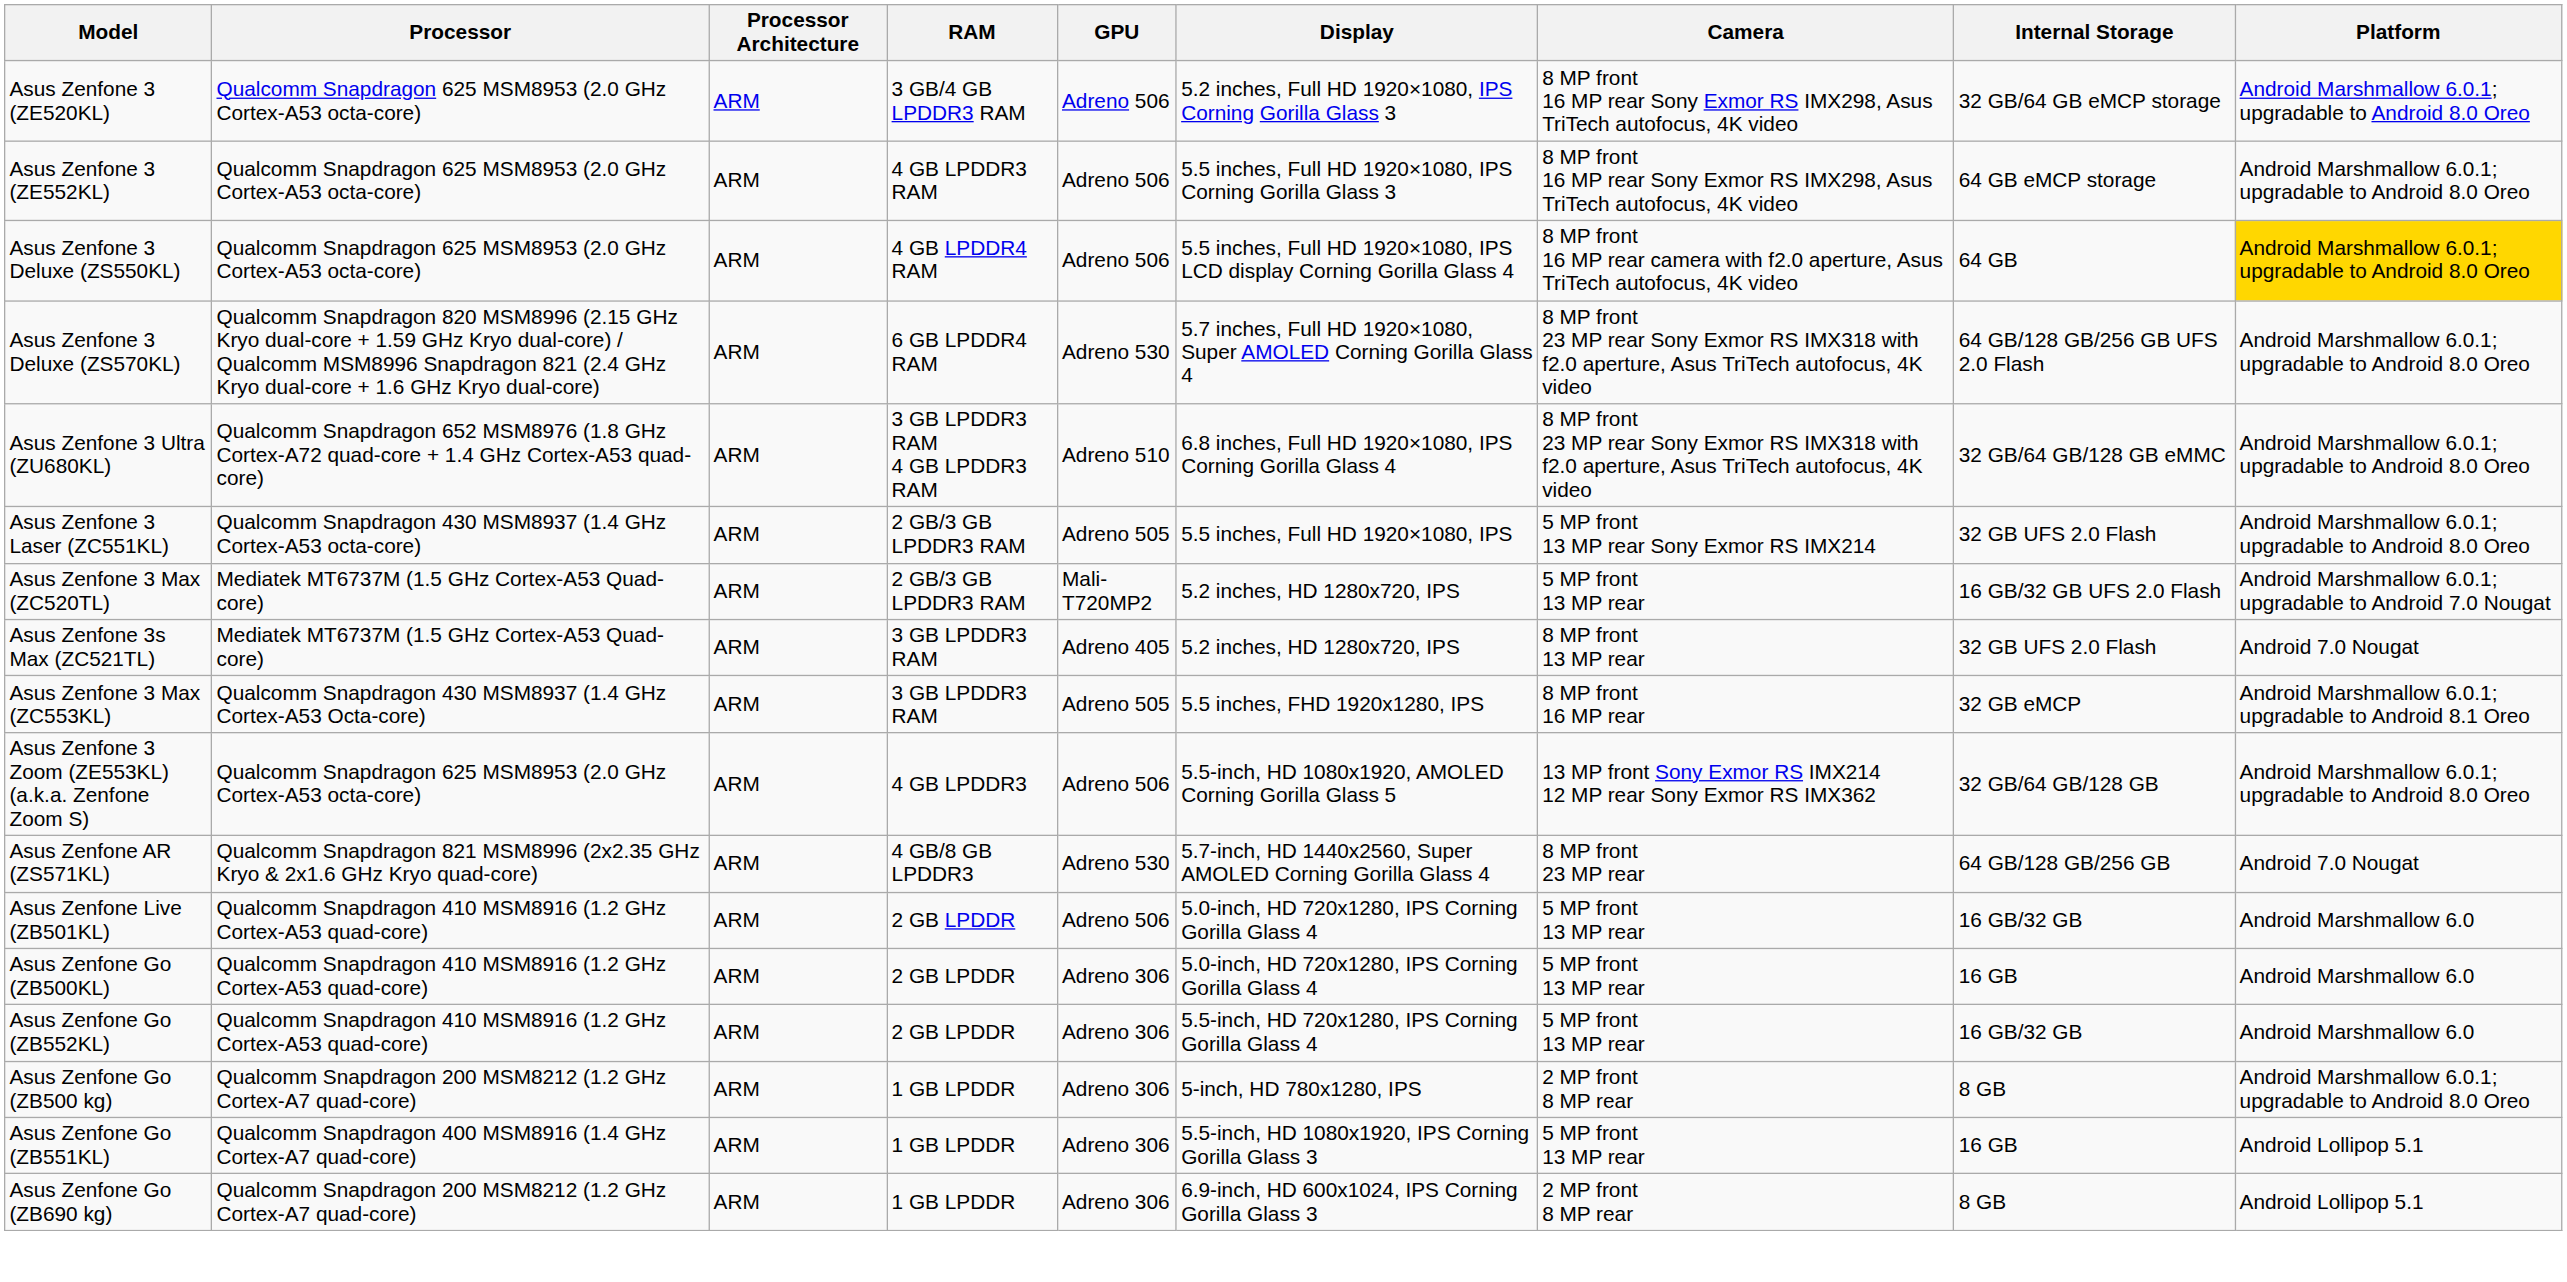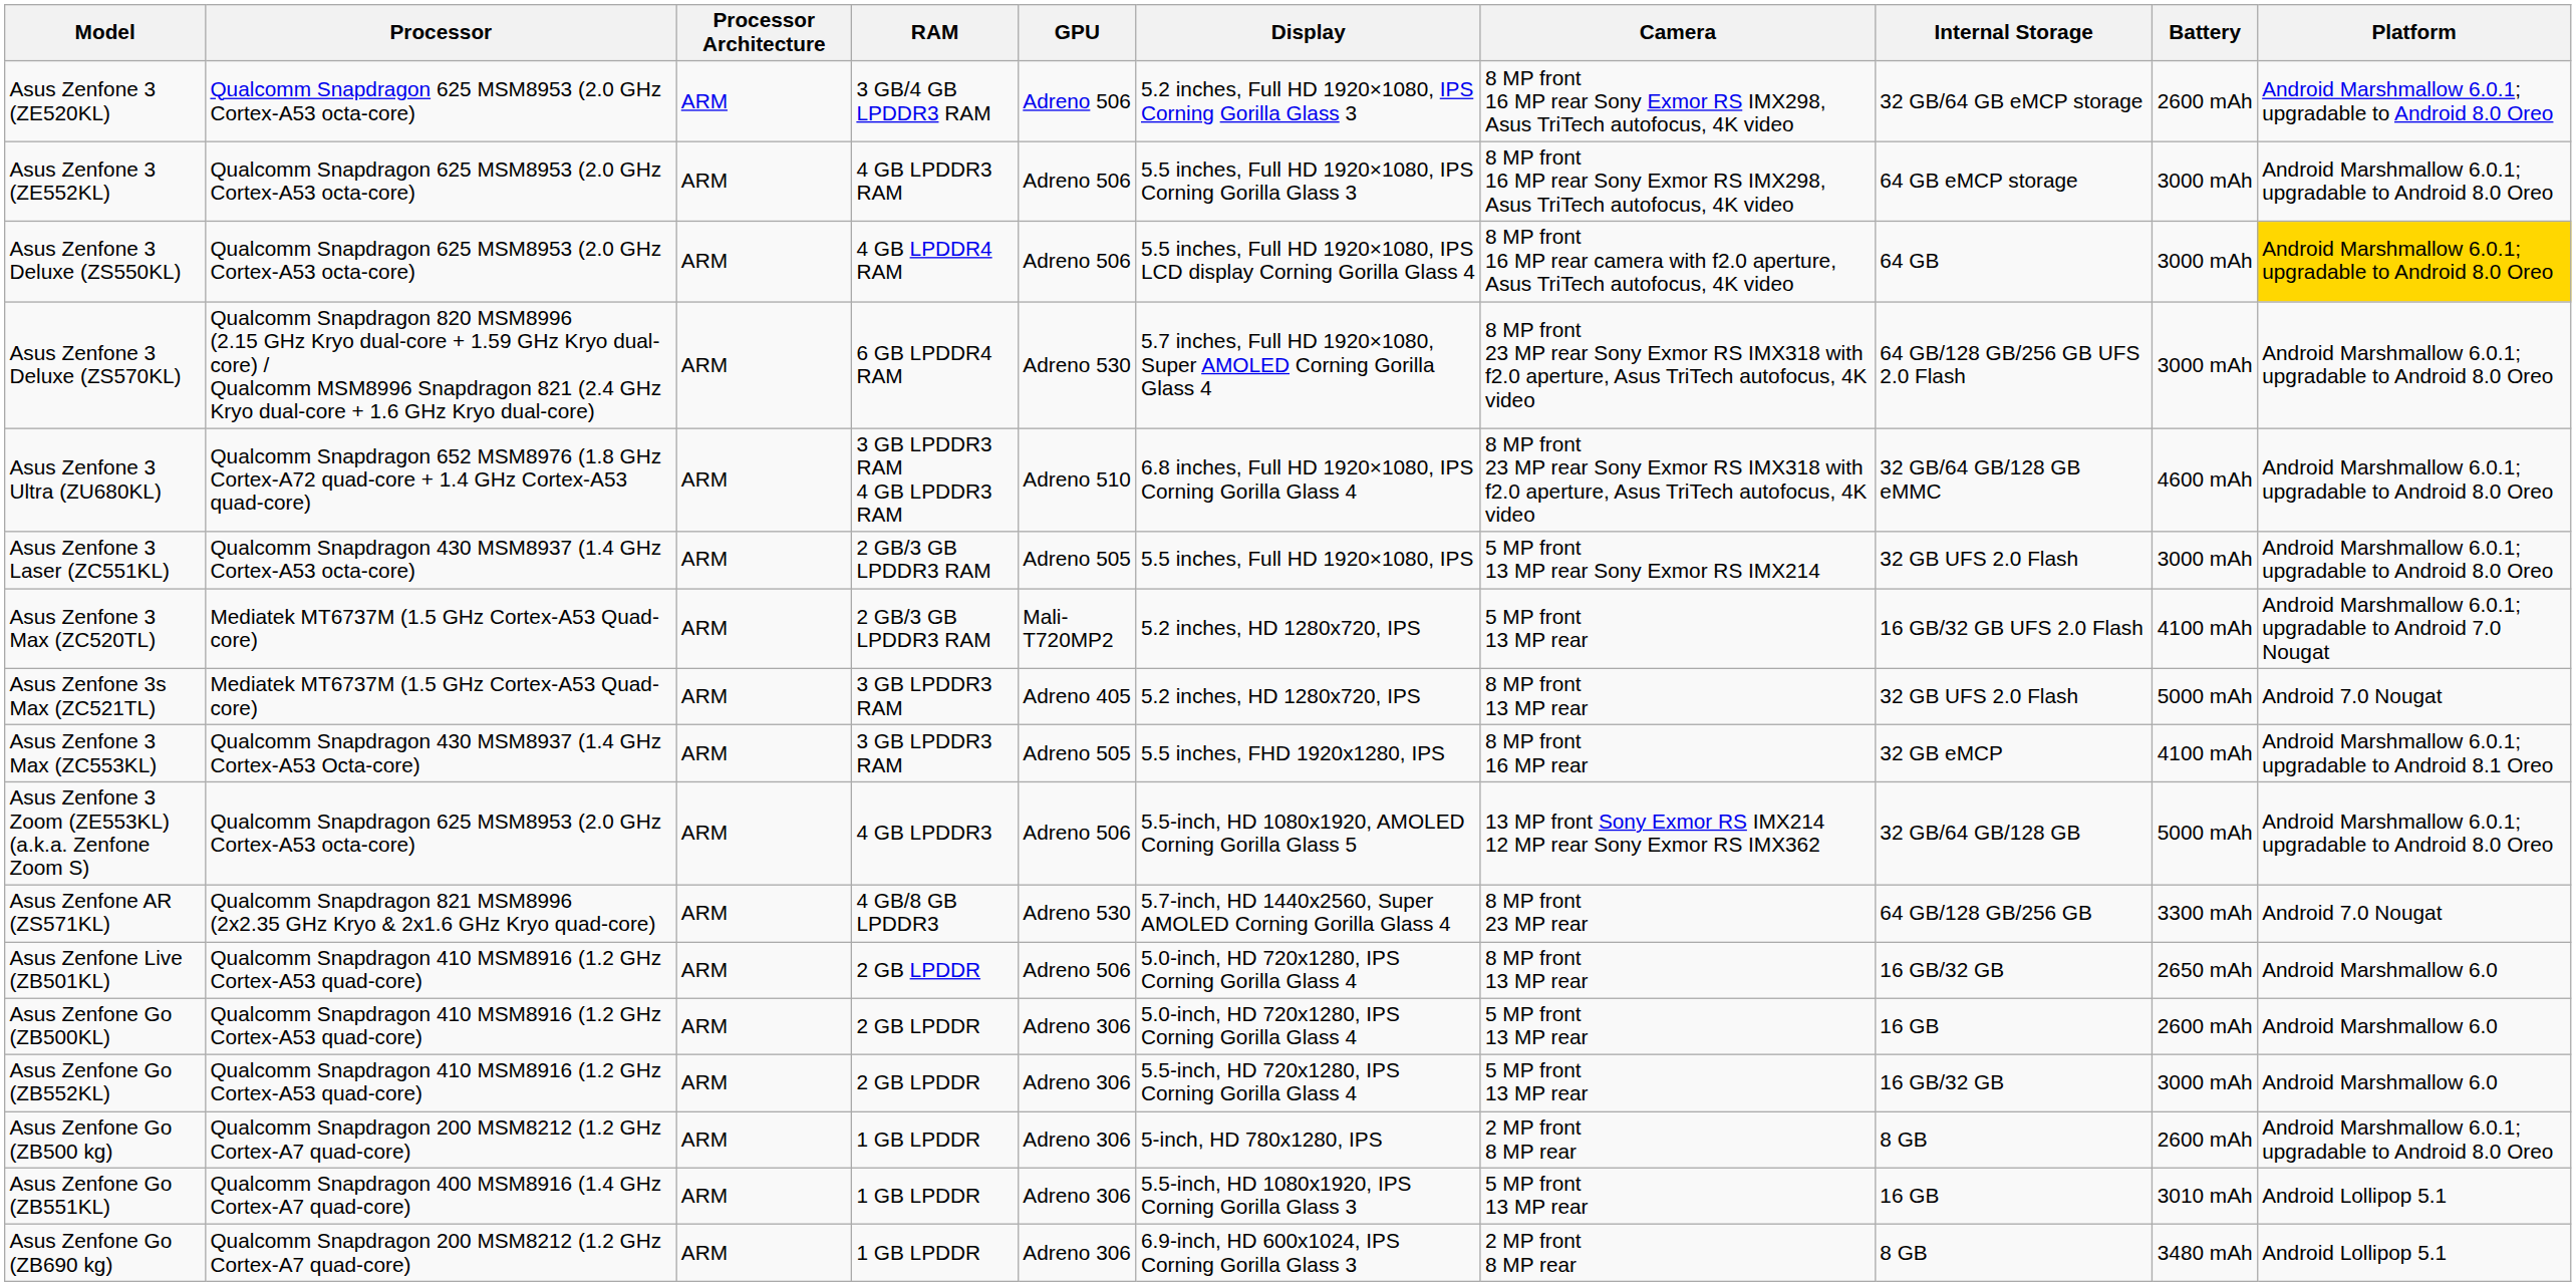+ column: Battery | 2600 mAh | 3000 mAh | 3000 mAh | 3000 mAh | 4600 mAh | 3000 mAh | 4100 mAh | 5000 mAh | 4100 mAh | 5000 mAh | 3300 mAh | 2650 mAh | 2600 mAh | 3000 mAh | 2600 mAh | 3010 mAh | 3480 mAh
Asus Zenfone Live (ZB501KL) | Camera: 5 MP front 13 MP rear -> 8 MP front 13 MP rear
